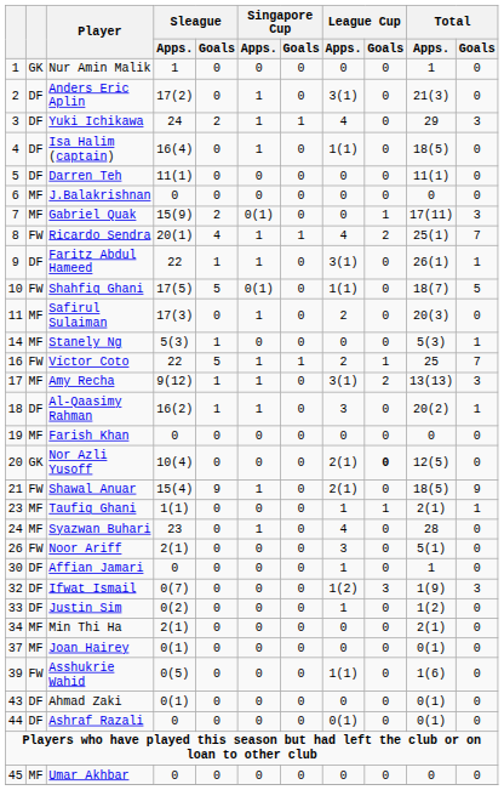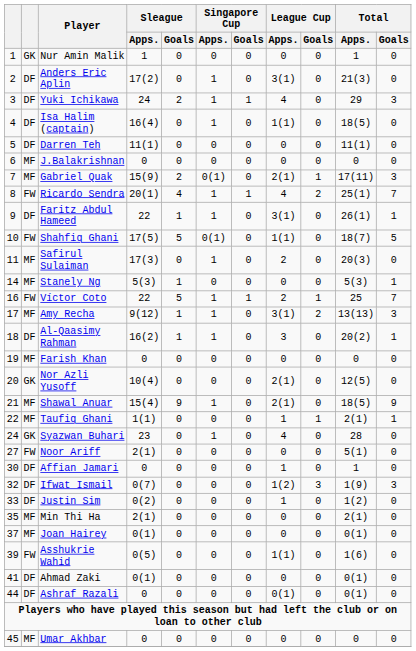Gabriel Quak | League Cup / Apps.: 0 -> 2(1)
Nor Azli Yusoff | League Cup / Goals: bold -> normal
Shawal Anuar | column 2: FW -> MF
Taufiq Ghani | column 1: 23 -> 22
Syazwan Buhari | column 2: MF -> GK
Noor Ariff | column 1: 26 -> 27
Noor Ariff | League Cup / Apps.: 3 -> 0
Min Thi Ha | column 1: 34 -> 35
Ahmad Zaki | column 1: 43 -> 41
